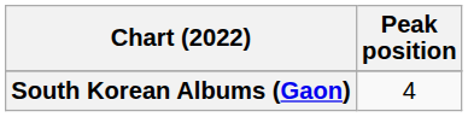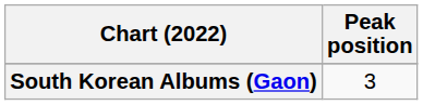South Korean Albums (Gaon) | Peak position: 4 -> 3
